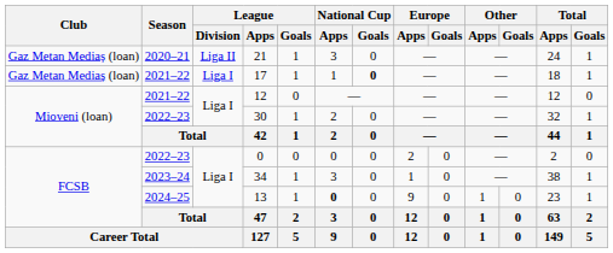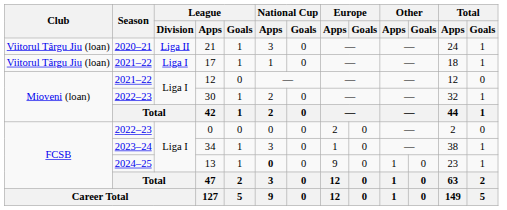21 | Club: Gaz Metan Mediaș (loan) -> Viitorul Târgu Jiu (loan)
17 | Club: Gaz Metan Mediaș (loan) -> Viitorul Târgu Jiu (loan)
17 | National Cup / Goals: bold -> normal
